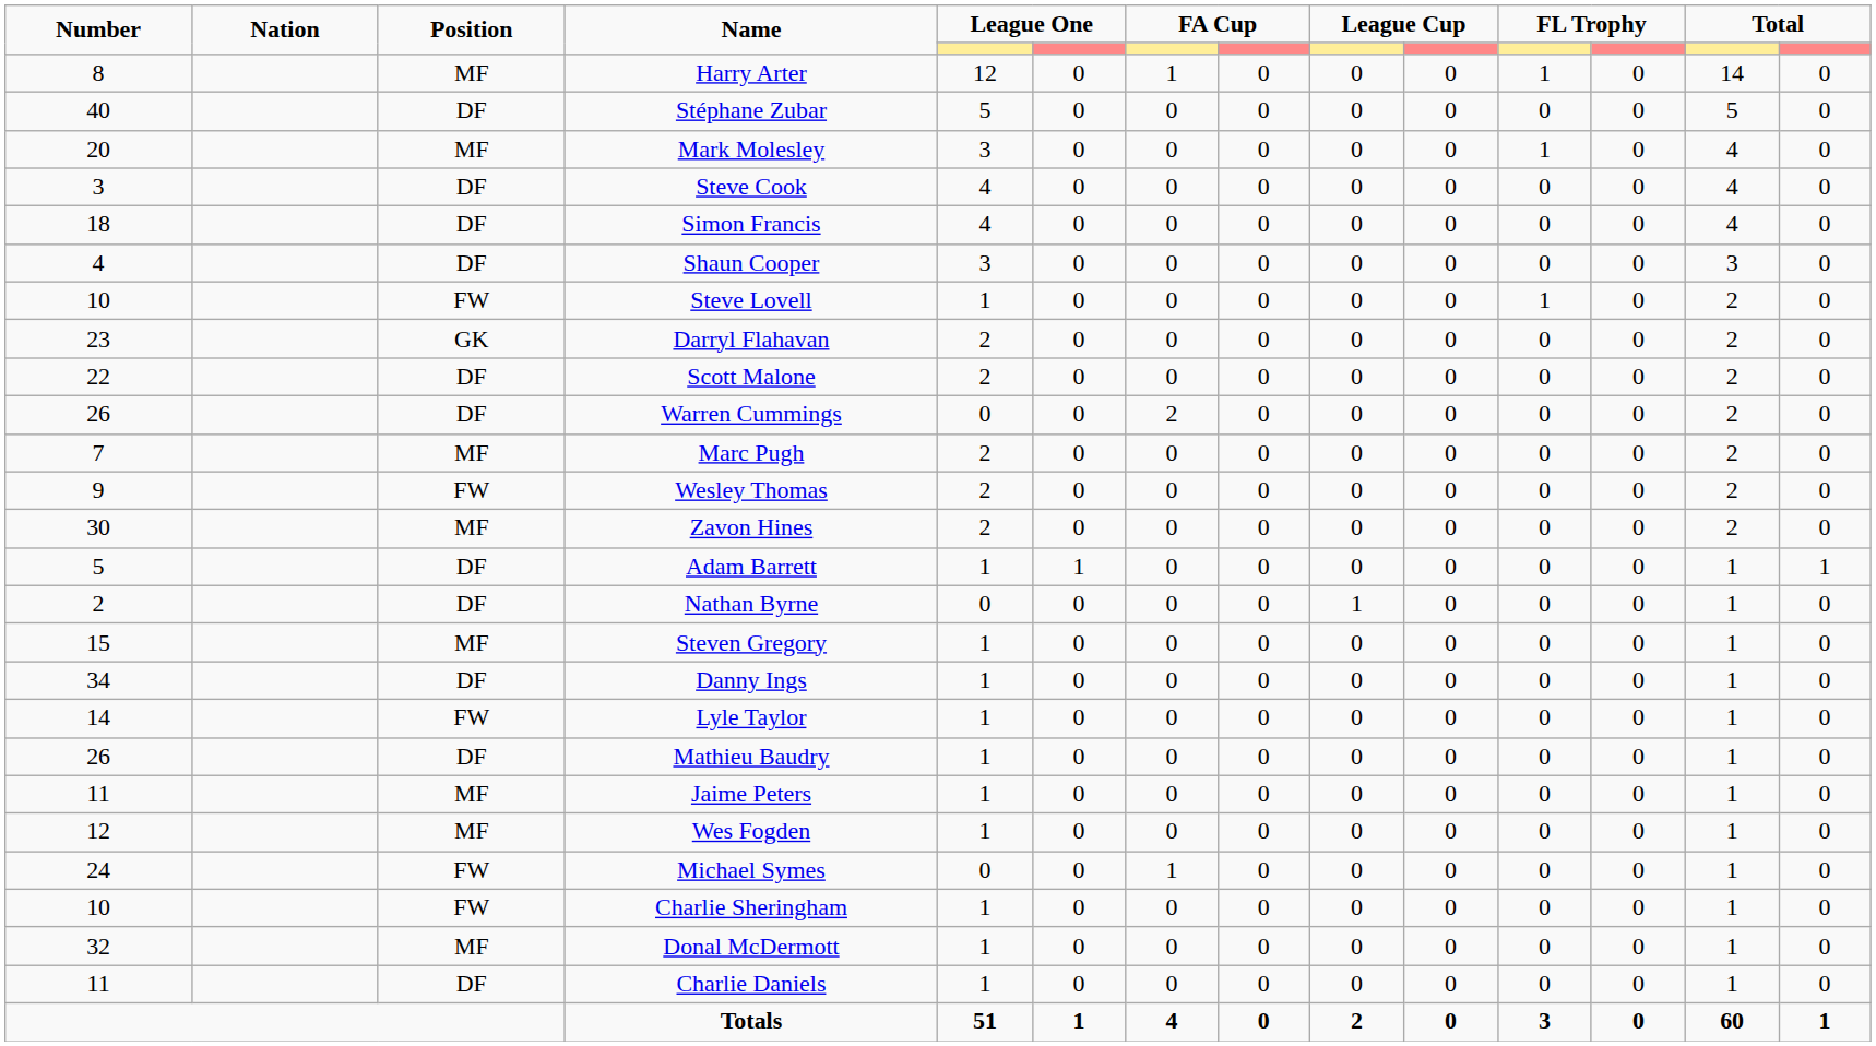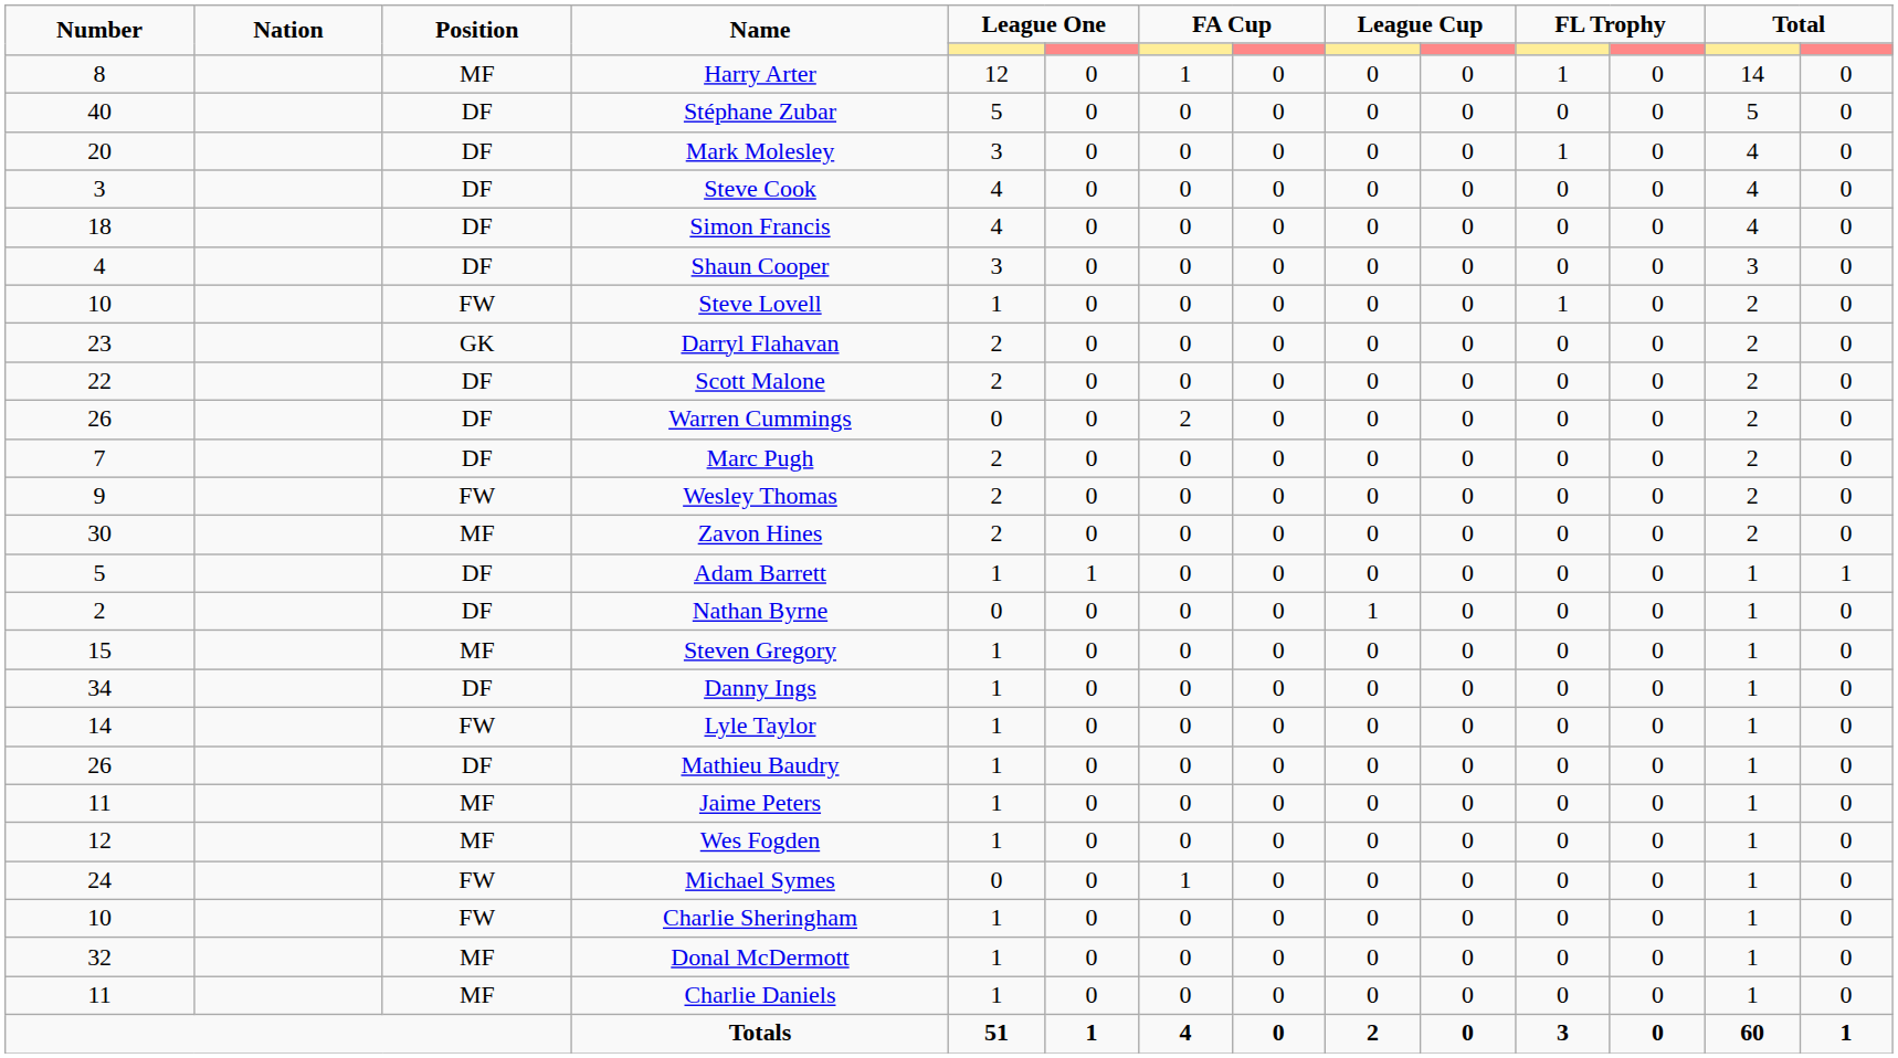Mark Molesley | Position: MF -> DF
Marc Pugh | Position: MF -> DF
Charlie Daniels | Position: DF -> MF
